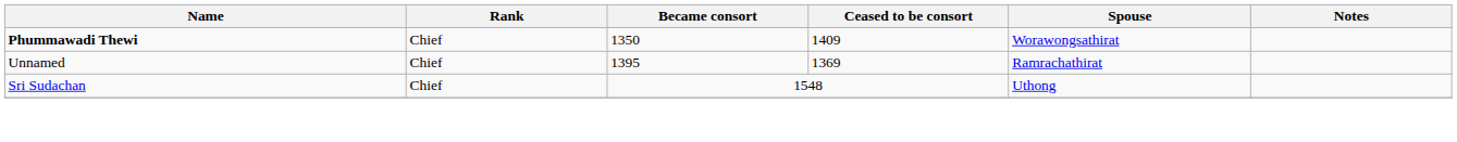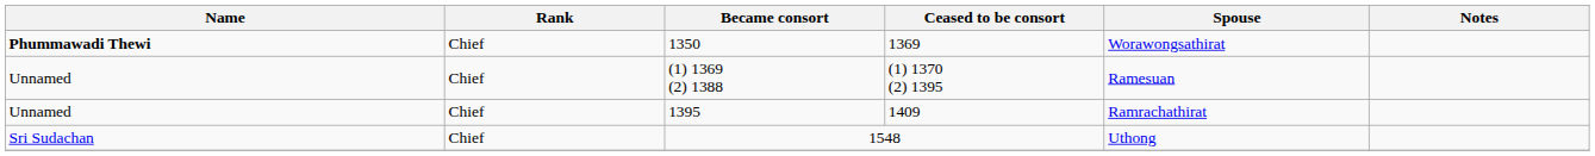1350 | Ceased to be consort: 1409 -> 1369
+ row: Unnamed | Chief | (1) 1369 (2) 1388 | (1) 1370 (2) 1395 | Ramesuan
1395 | Ceased to be consort: 1369 -> 1409
